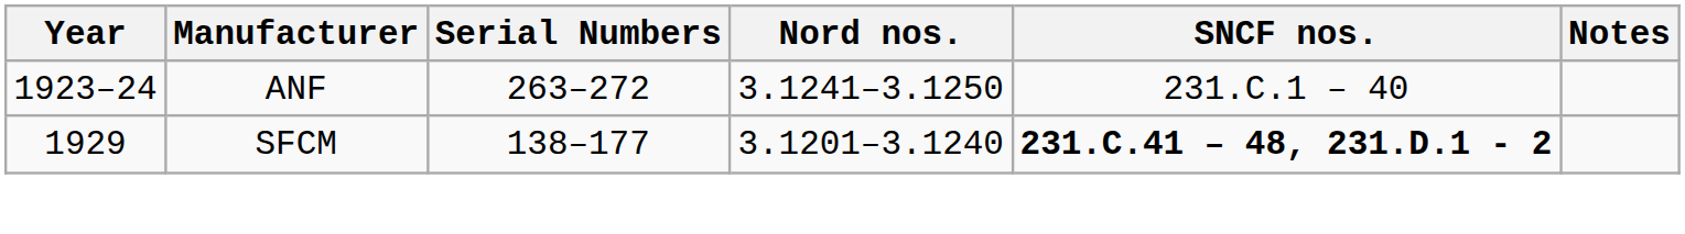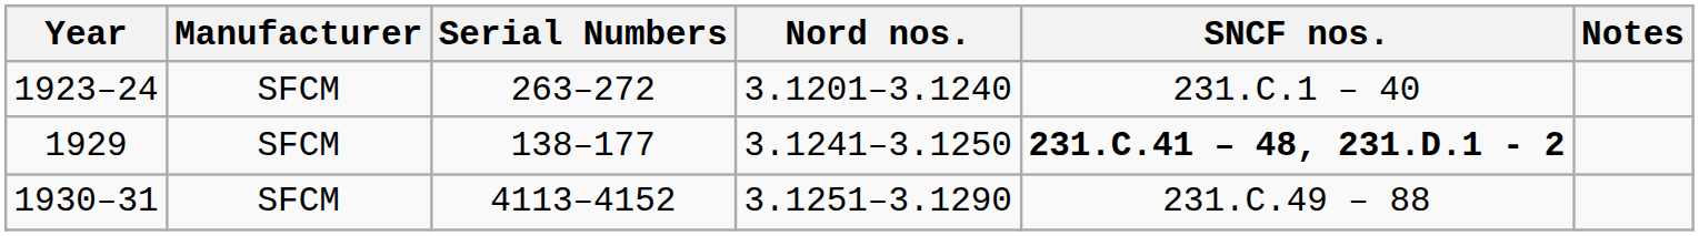1923–24 | Manufacturer: ANF -> SFCM
1923–24 | Nord nos.: 3.1241–3.1250 -> 3.1201–3.1240
1929 | Nord nos.: 3.1201–3.1240 -> 3.1241–3.1250
+ row: 1930–31 | SFCM | 4113–4152 | 3.1251–3.1290 | 231.C.49 – 88
